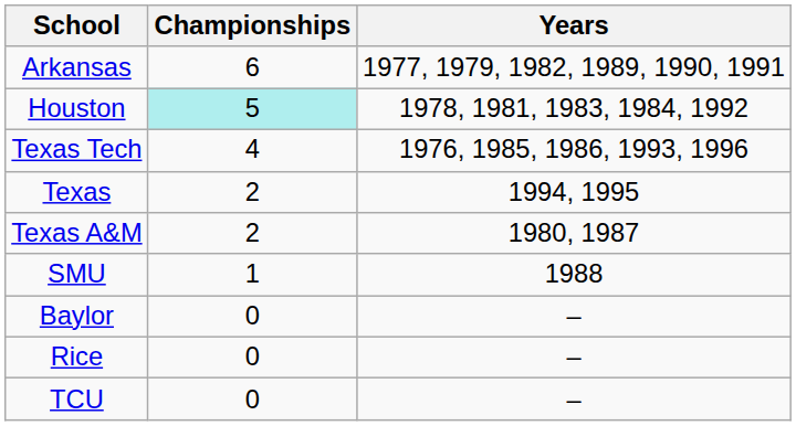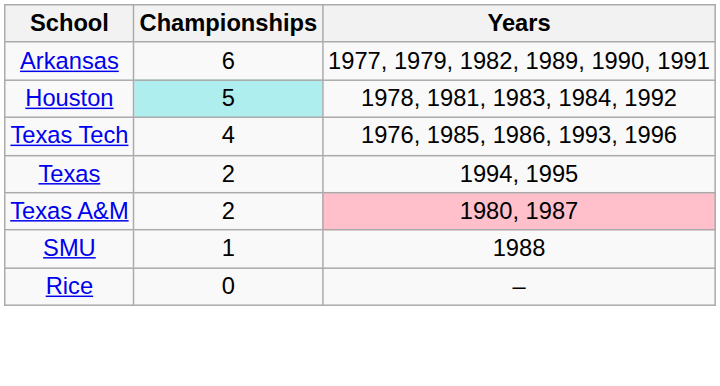Texas A&M | Years: no background -> pink background
- row: Baylor | 0 | –
- row: TCU | 0 | –
